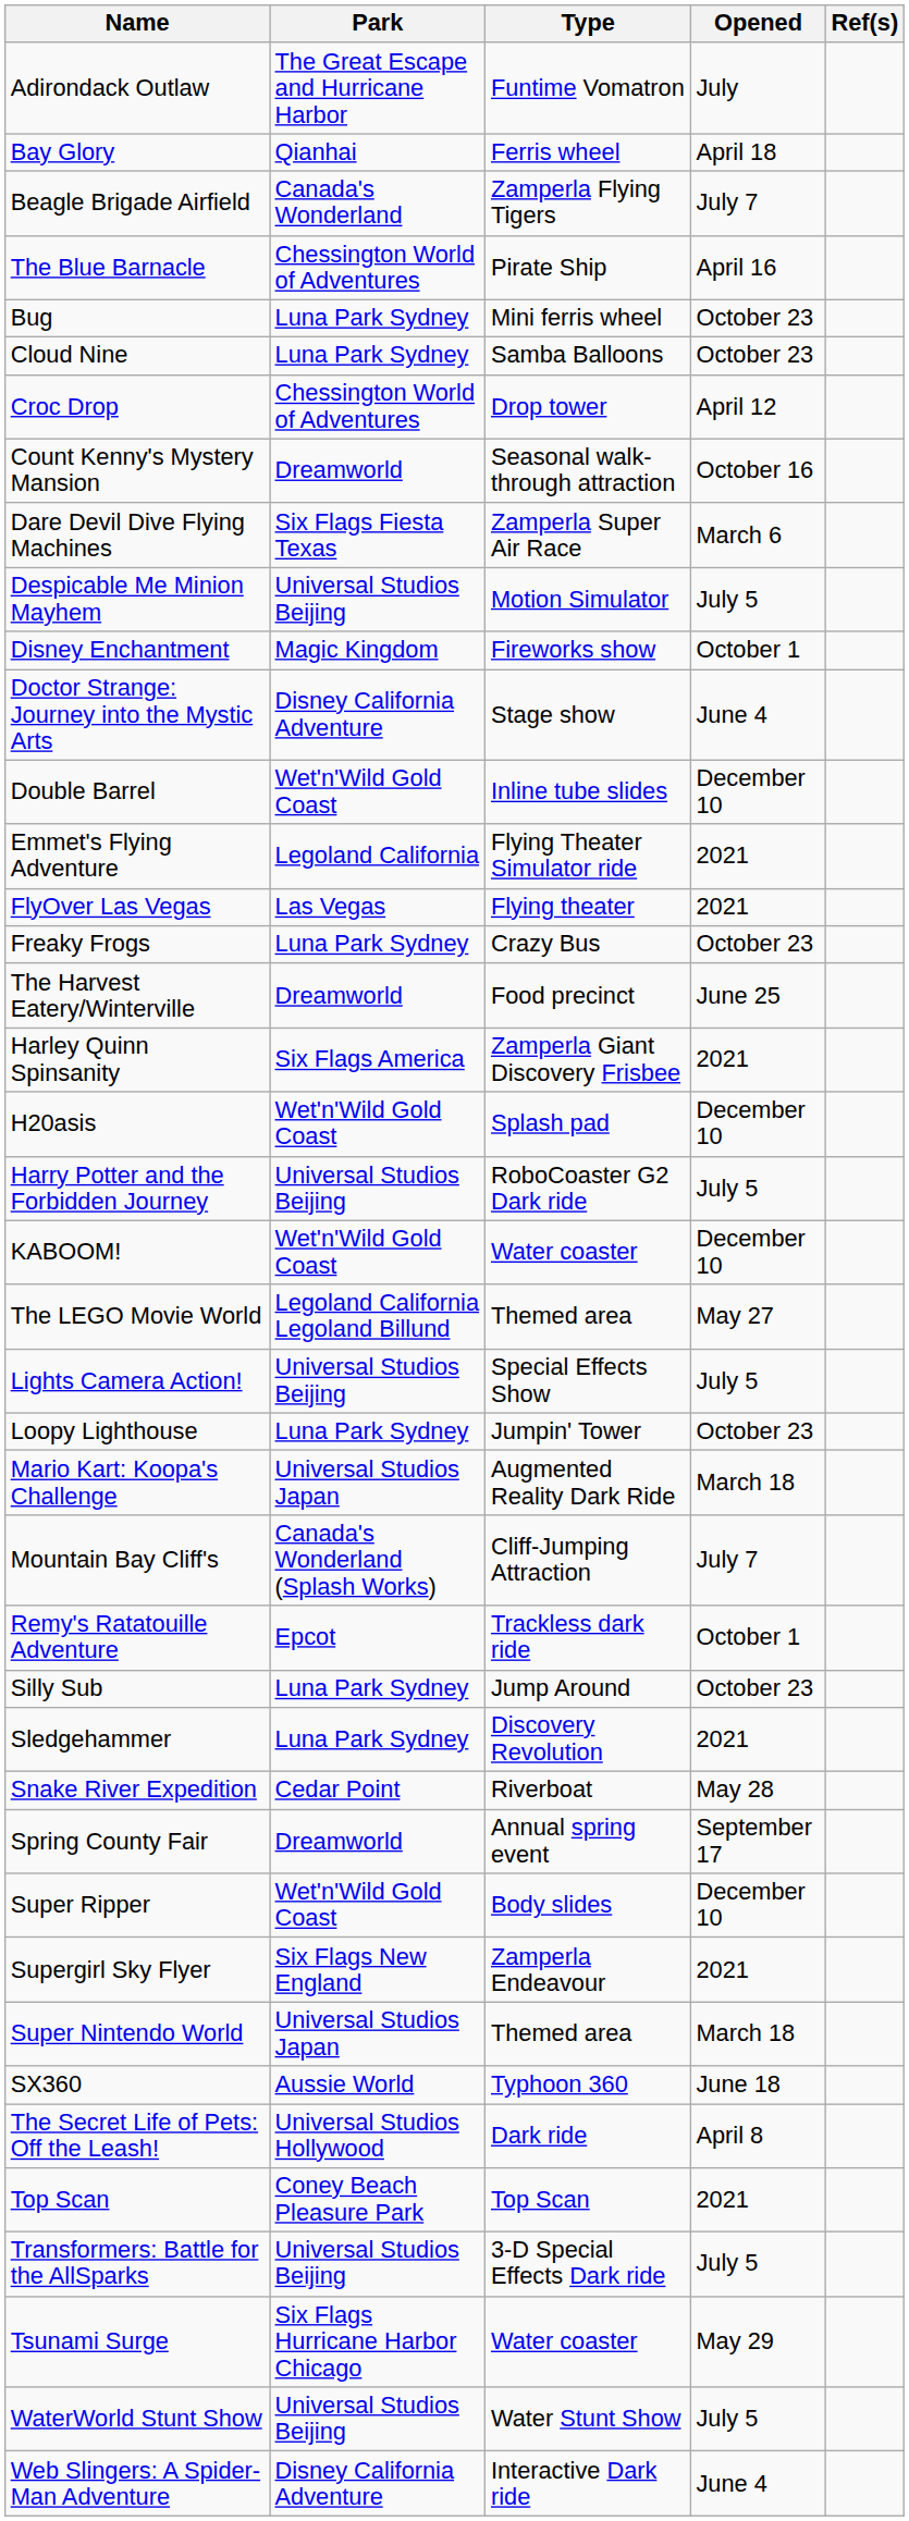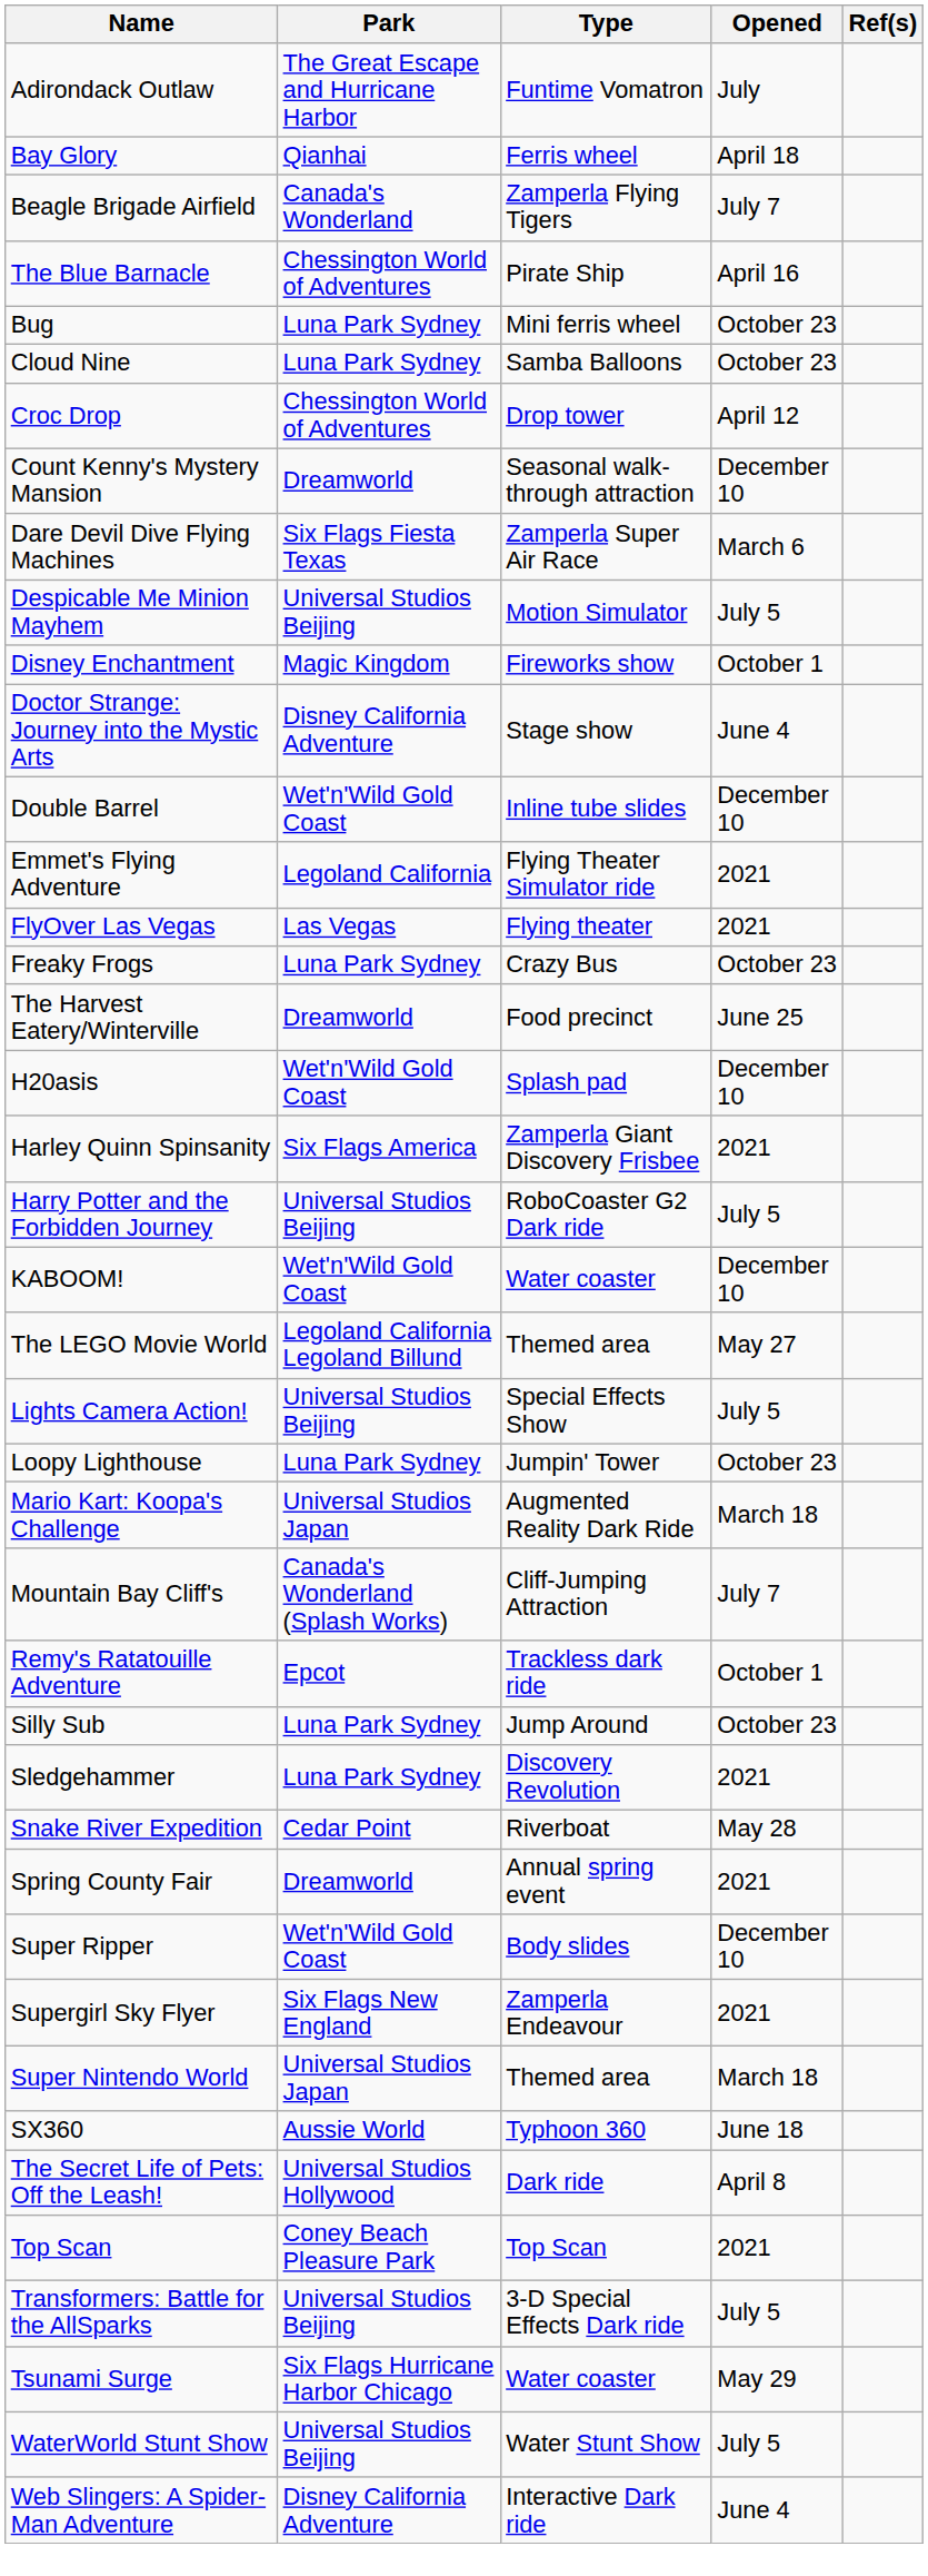Count Kenny's Mystery Mansion | Opened: October 16 -> December 10
rows swapped: H20asis <-> Harley Quinn Spinsanity
Spring County Fair | Opened: September 17 -> 2021
